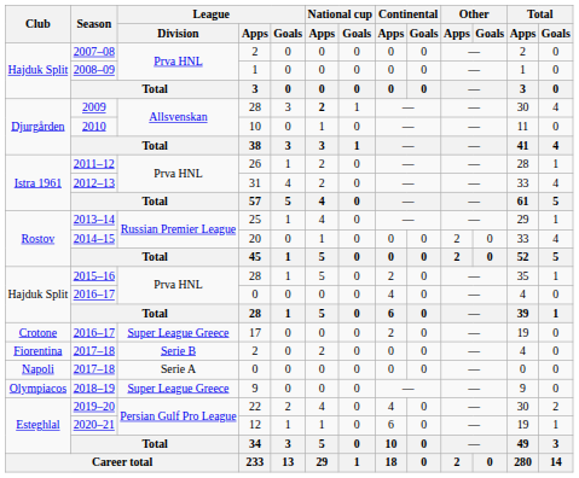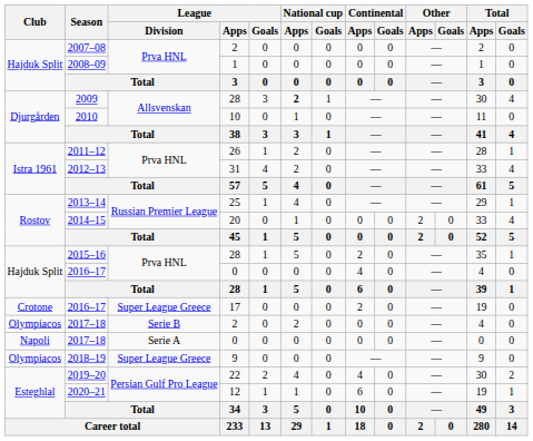2017–18 / 2 | Club: Fiorentina -> Olympiacos
